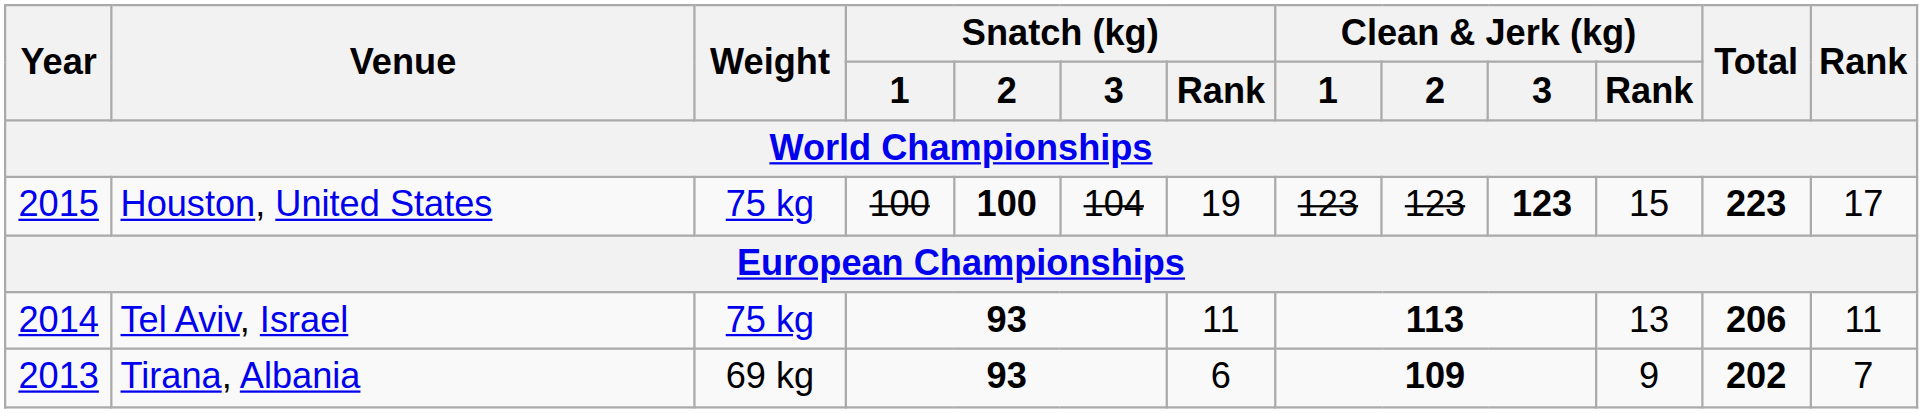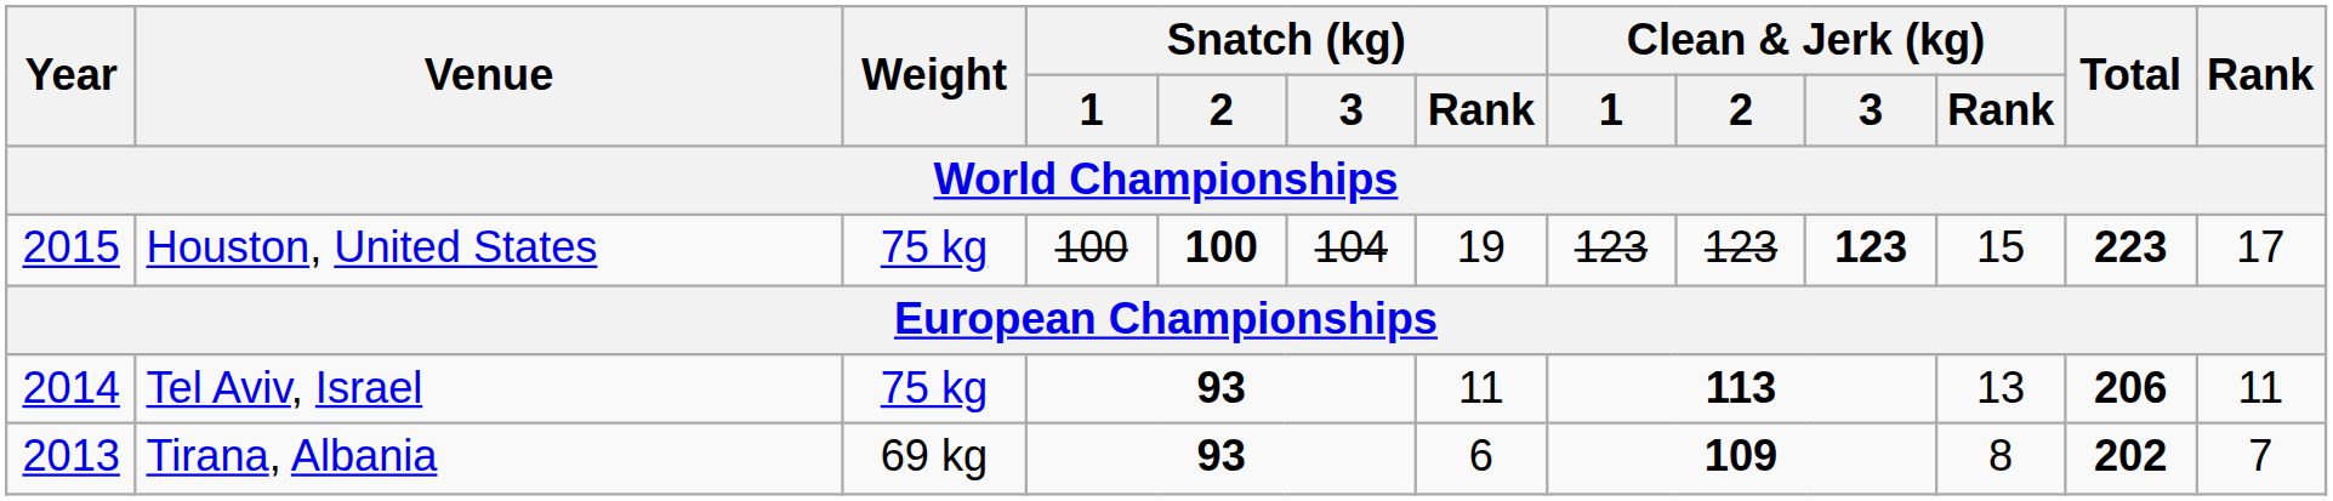Tirana, Albania | Clean & Jerk (kg) / Rank: 9 -> 8
